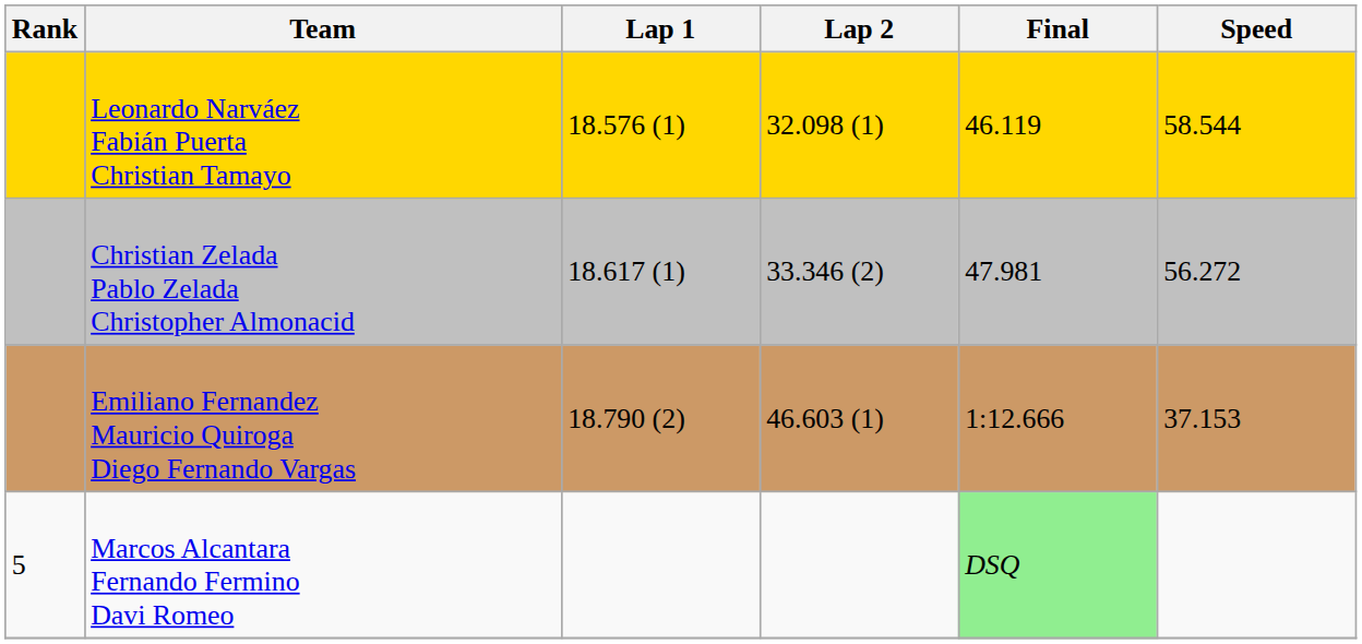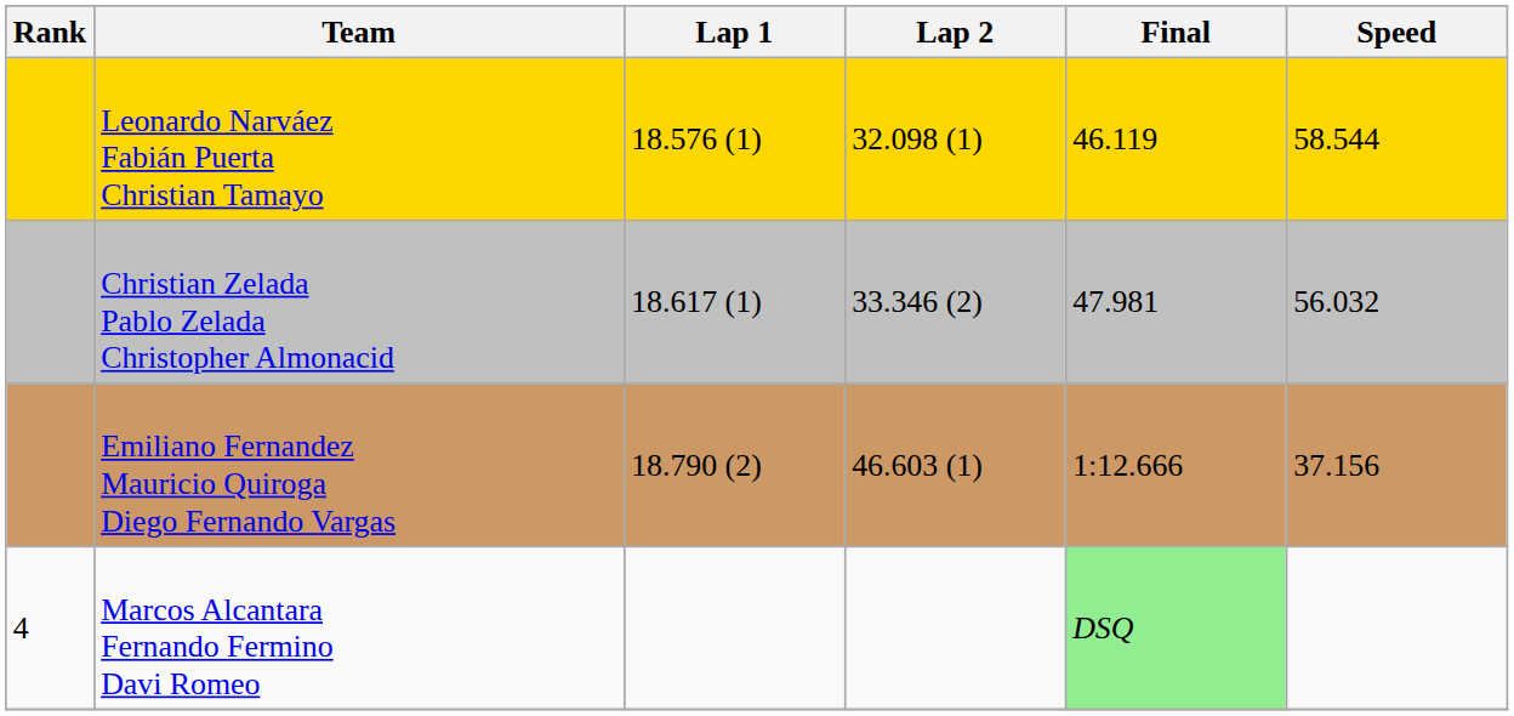Christian Zelada Pablo Zelada Christopher Almonacid | Speed: 56.272 -> 56.032
Emiliano Fernandez Mauricio Quiroga Diego Fernando Vargas | Speed: 37.153 -> 37.156
Marcos Alcantara Fernando Fermino Davi Romeo | Rank: 5 -> 4
